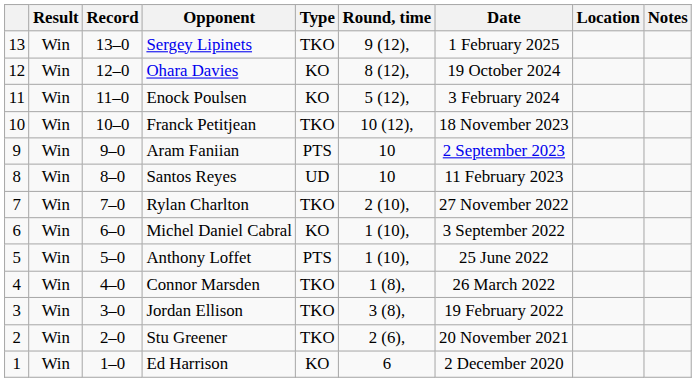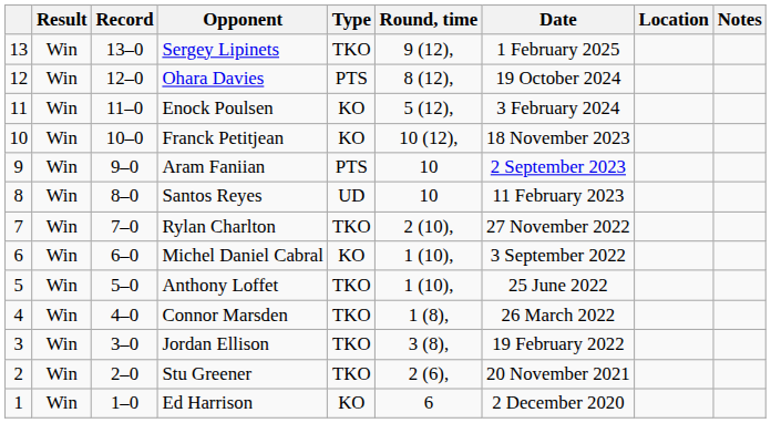Ohara Davies | Type: KO -> PTS
Franck Petitjean | Type: TKO -> KO
Anthony Loffet | Type: PTS -> TKO
